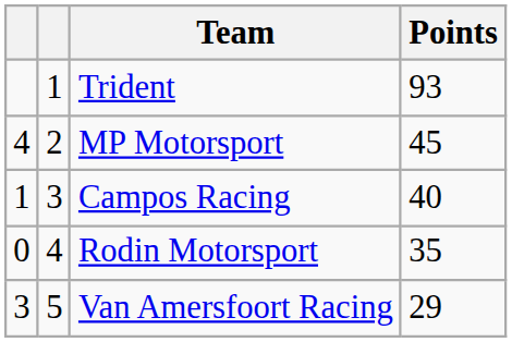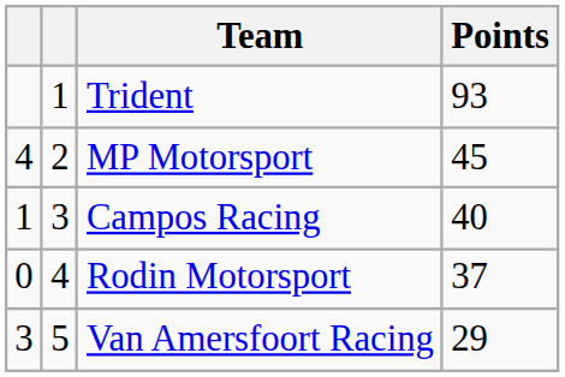Rodin Motorsport | Points: 35 -> 37
